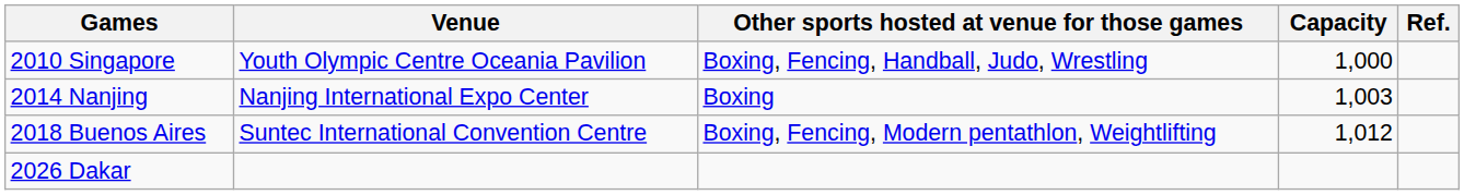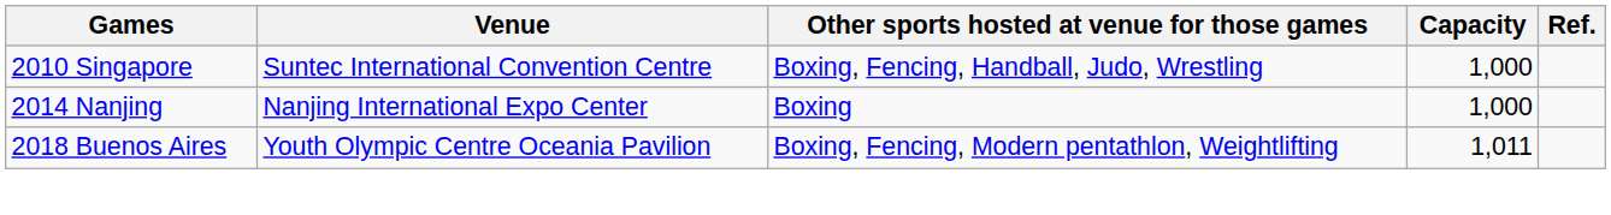2010 Singapore | Venue: Youth Olympic Centre Oceania Pavilion -> Suntec International Convention Centre
2014 Nanjing | Capacity: 1,003 -> 1,000
2018 Buenos Aires | Venue: Suntec International Convention Centre -> Youth Olympic Centre Oceania Pavilion
2018 Buenos Aires | Capacity: 1,012 -> 1,011
- row: 2026 Dakar
